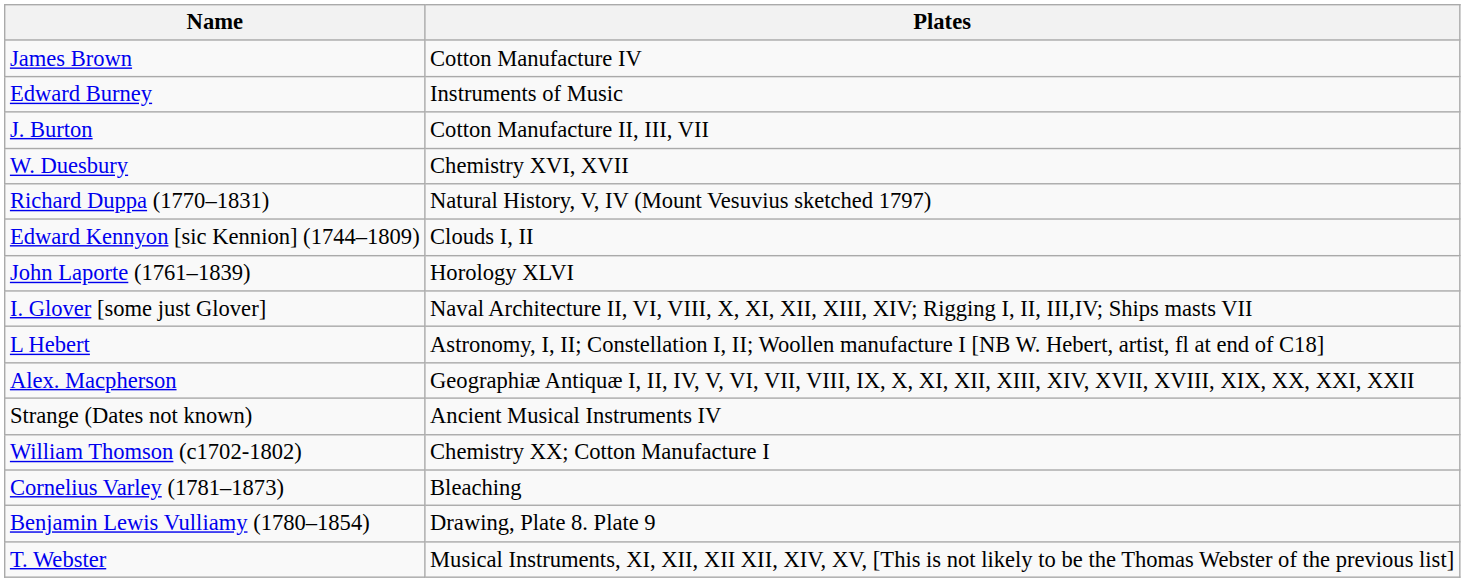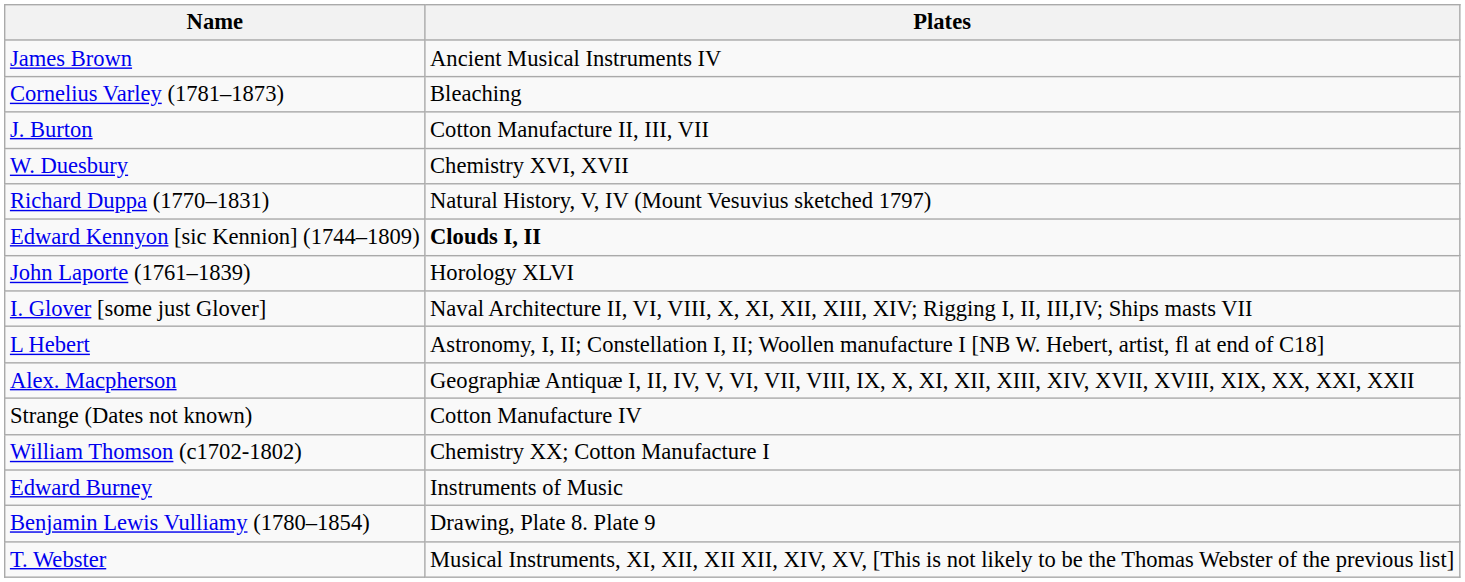James Brown | Plates: Cotton Manufacture IV -> Ancient Musical Instruments IV
rows swapped: Edward Burney <-> Cornelius Varley (1781–1873)
Edward Kennyon [sic Kennion] (1744–1809) | Plates: normal -> bold
Strange (Dates not known) | Plates: Ancient Musical Instruments IV -> Cotton Manufacture IV
